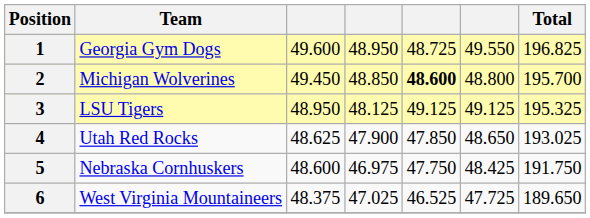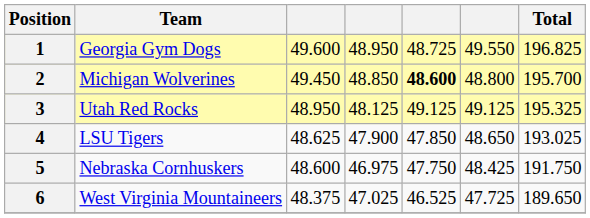3 | Team: LSU Tigers -> Utah Red Rocks
4 | Team: Utah Red Rocks -> LSU Tigers
